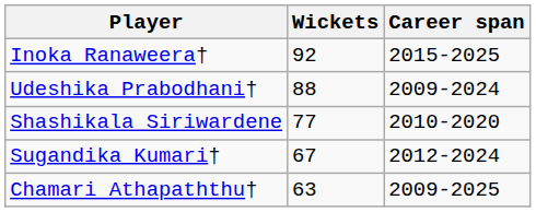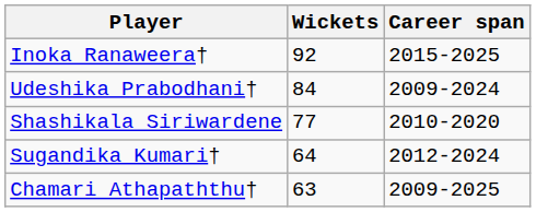Udeshika Prabodhani† | Wickets: 88 -> 84
Sugandika Kumari† | Wickets: 67 -> 64
